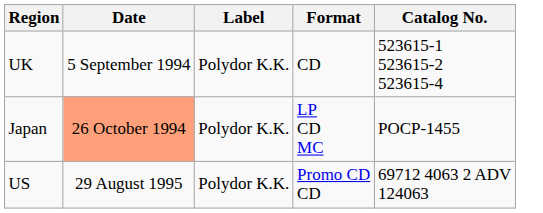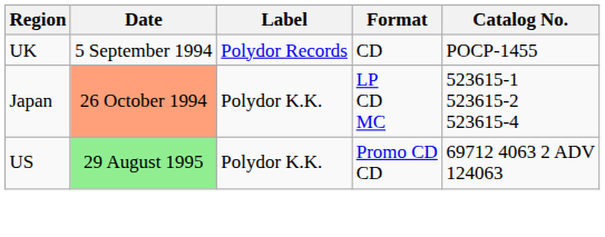UK | Label: Polydor K.K. -> Polydor Records
UK | Catalog No.: 523615-1 523615-2 523615-4 -> POCP-1455
Japan | Catalog No.: POCP-1455 -> 523615-1 523615-2 523615-4
US | Date: no background -> lightgreen background
